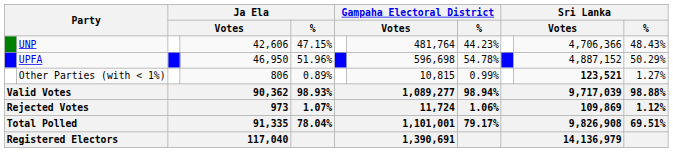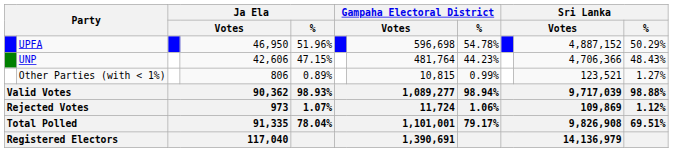rows swapped: UPFA <-> UNP
Other Parties (with < 1%) | column 10: bold -> normal
